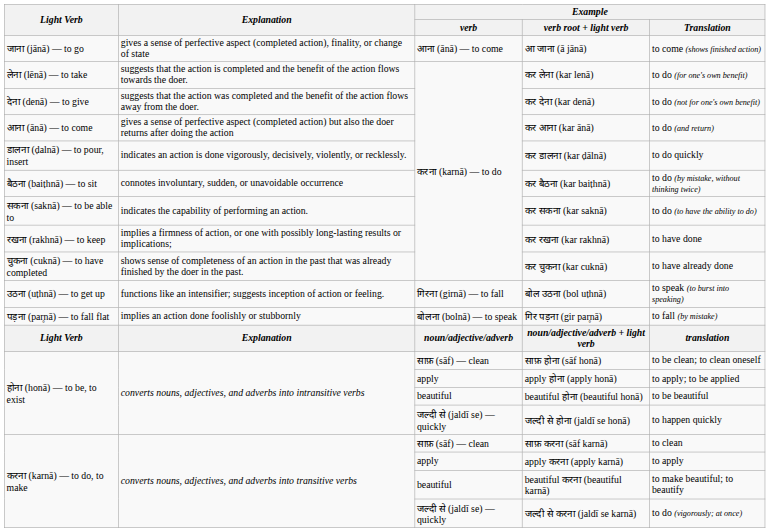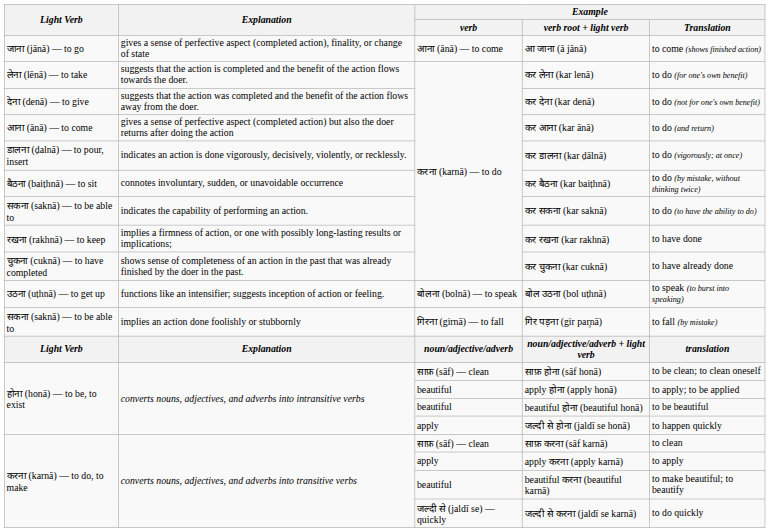कर डालना (kar ḍālnā) | Example / Translation: to do quickly -> to do (vigorously; at once)
बोल उठना (bol uṭhnā) | Example / verb: गिरना (girnā) — to fall -> बोलना (bolnā) — to speak
गिर पड़ना (gir par̥nā) | Light Verb: पड़ना (par̥nā) — to fall flat -> सकना (saknā) — to be able to
गिर पड़ना (gir par̥nā) | Example / verb: बोलना (bolnā) — to speak -> गिरना (girnā) — to fall
apply होना (apply honā) | Example / verb: apply -> beautiful
जल्दी से होना (jaldī se honā) | Example / verb: जल्दी से (jaldī se) — quickly -> apply
जल्दी से करना (jaldī se karnā) | Example / Translation: to do (vigorously; at once) -> to do quickly
